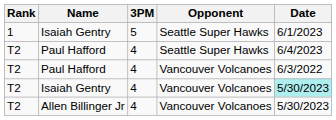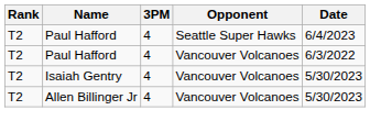- row: 1 | Isaiah Gentry | 5 | Seattle Super Hawks | 6/1/2023
Isaiah Gentry / Vancouver Volcanoes | Date: paleturquoise background -> no background
